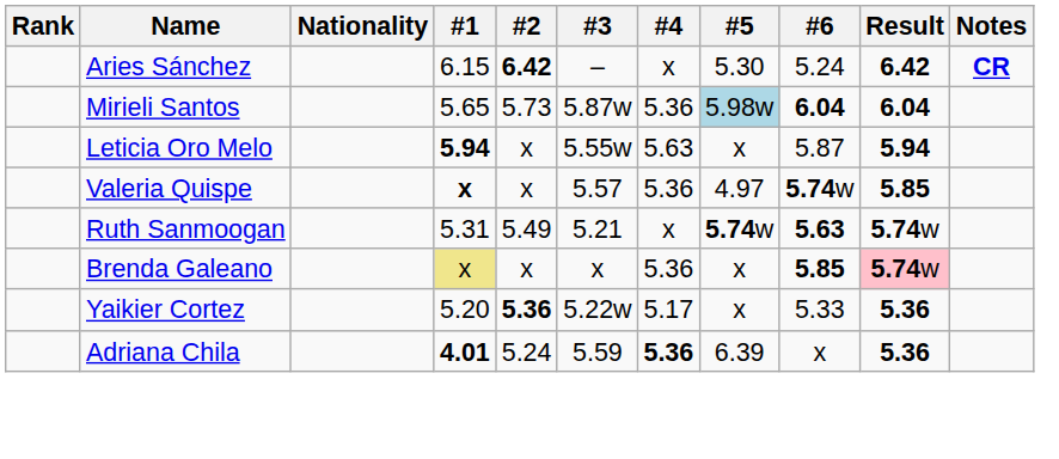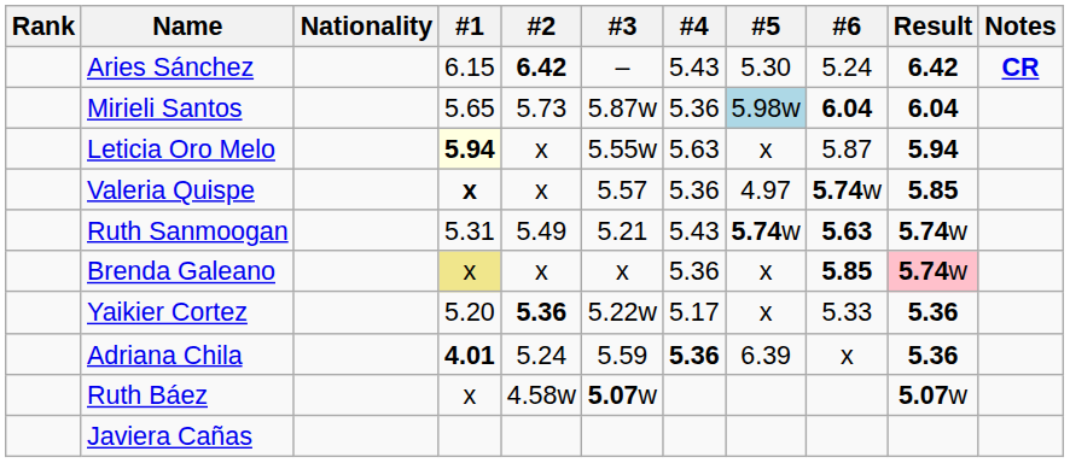Aries Sánchez | #4: x -> 5.43
Leticia Oro Melo | #1: no background -> lightyellow background
Ruth Sanmoogan | #4: x -> 5.43
+ row: Ruth Báez | x | 4.58w | 5.07w | 5.07w
+ row: Javiera Cañas
